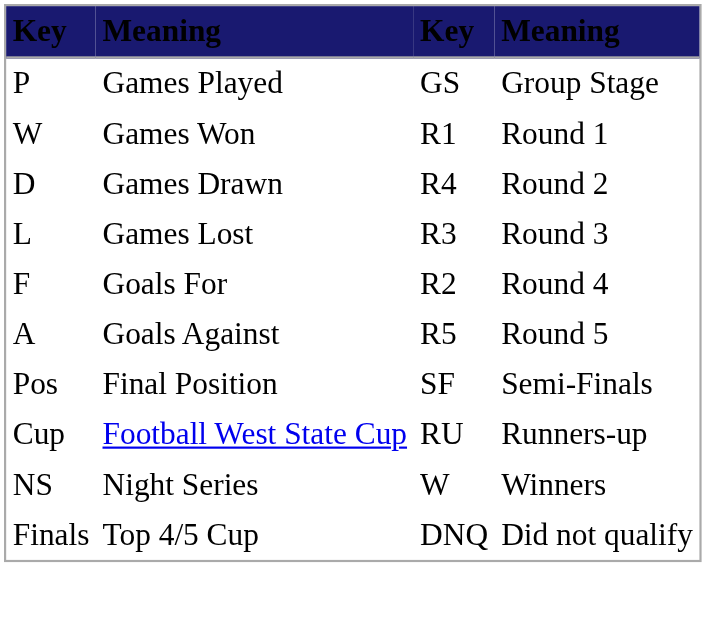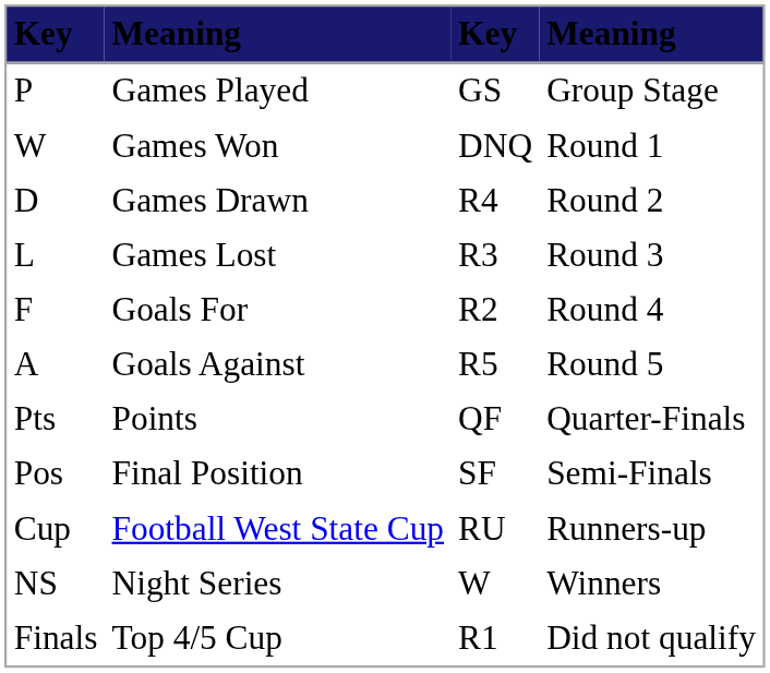Games Won | column 3: R1 -> DNQ
+ row: Pts | Points | QF | Quarter-Finals
Top 4/5 Cup | column 3: DNQ -> R1
